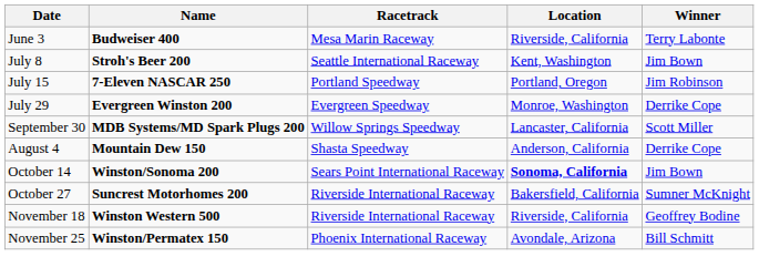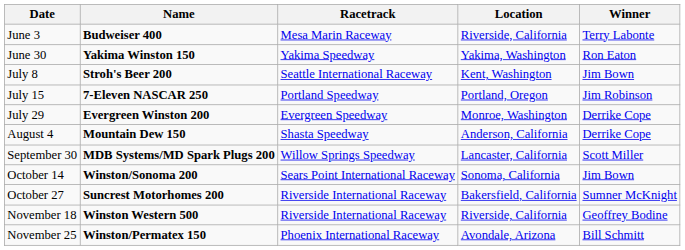+ row: June 30 | Yakima Winston 150 | Yakima Speedway | Yakima, Washington | Ron Eaton
rows swapped: August 4 <-> September 30
October 14 | Location: bold -> normal
